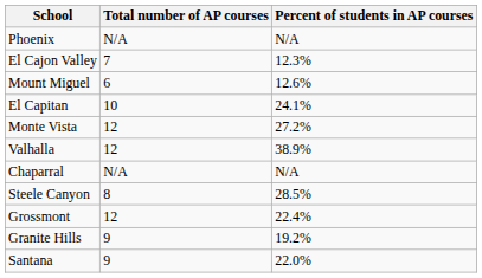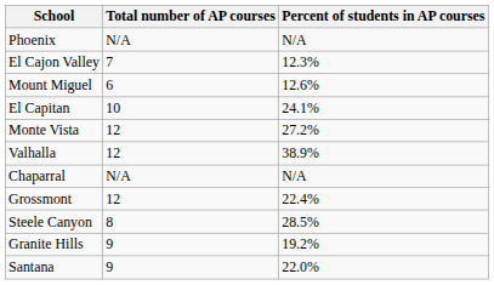rows swapped: Steele Canyon <-> Grossmont
